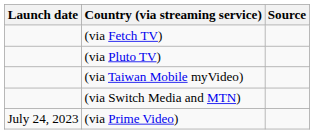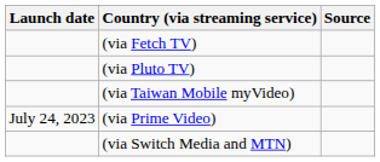rows swapped: (via Switch Media and MTN) <-> (via Prime Video)
